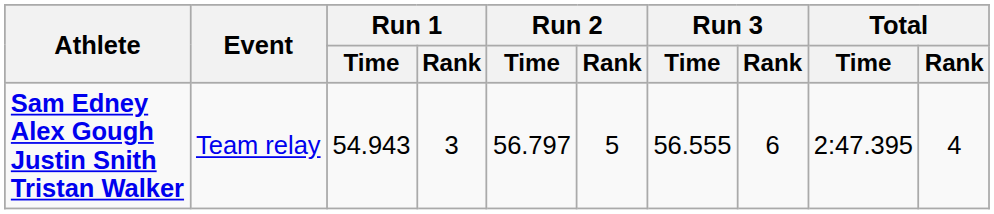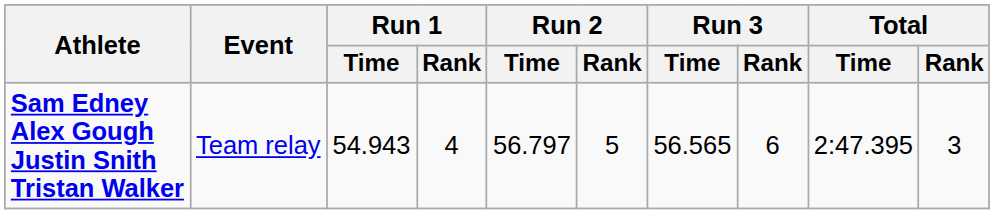Sam Edney Alex Gough Justin Snith Tristan Walker | Run 1 / Rank: 3 -> 4
Sam Edney Alex Gough Justin Snith Tristan Walker | Run 3 / Time: 56.555 -> 56.565
Sam Edney Alex Gough Justin Snith Tristan Walker | Total / Rank: 4 -> 3
